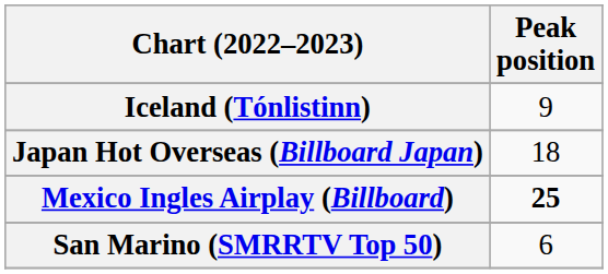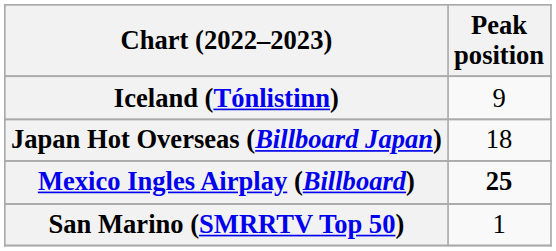San Marino (SMRRTV Top 50) | Peak position: 6 -> 1
